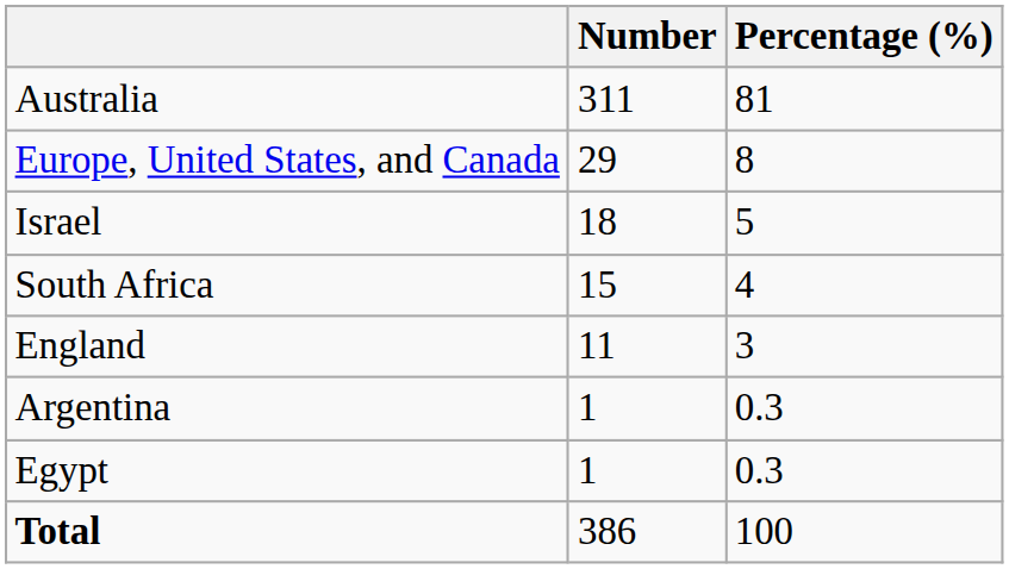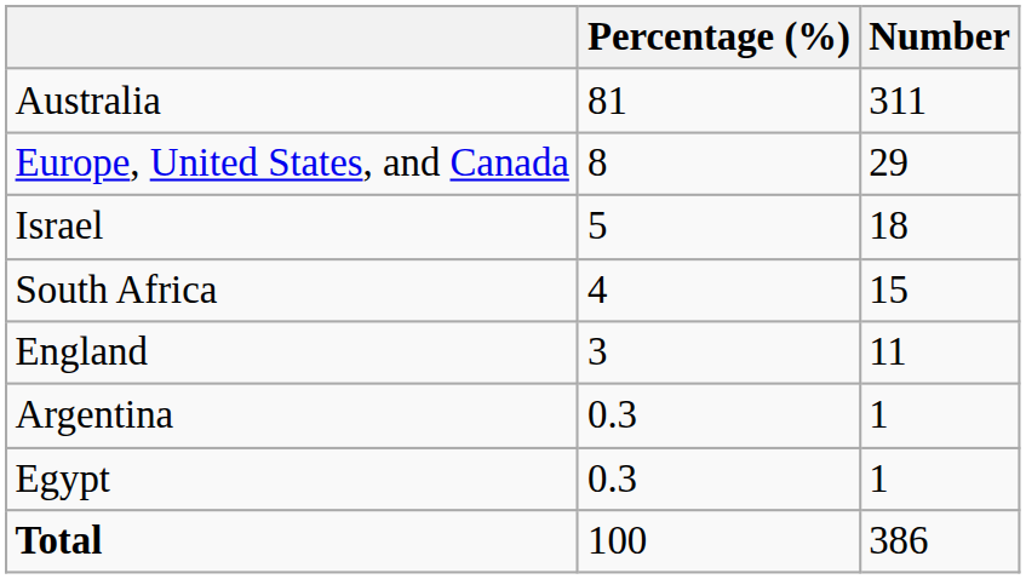columns swapped: Number <-> Percentage (%)
